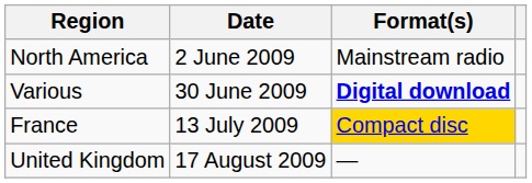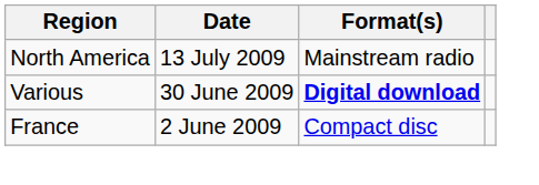North America | Date: 2 June 2009 -> 13 July 2009
France | Date: 13 July 2009 -> 2 June 2009
France | Format(s): gold background -> no background
- row: United Kingdom | 17 August 2009 | —
